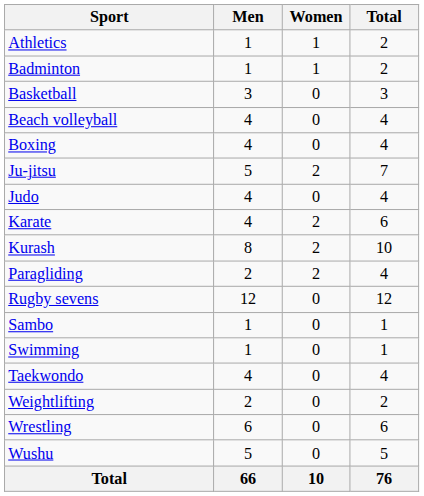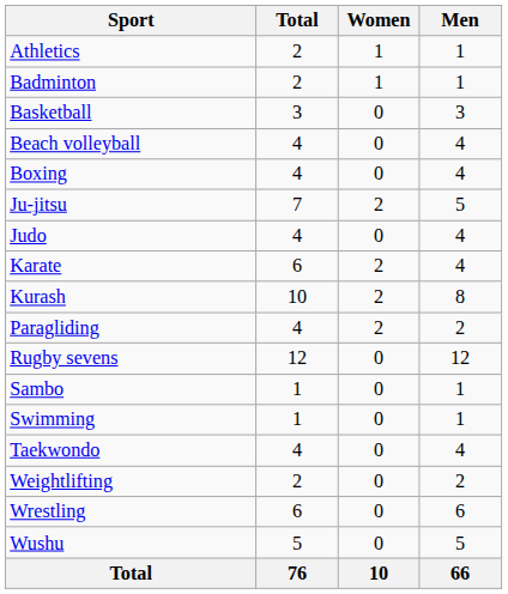columns swapped: Men <-> Total
